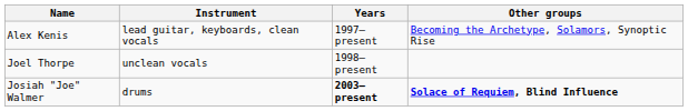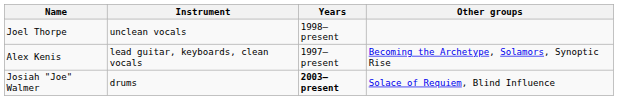rows swapped: Alex Kenis <-> Joel Thorpe
Josiah "Joe" Walmer | Other groups: bold -> normal
